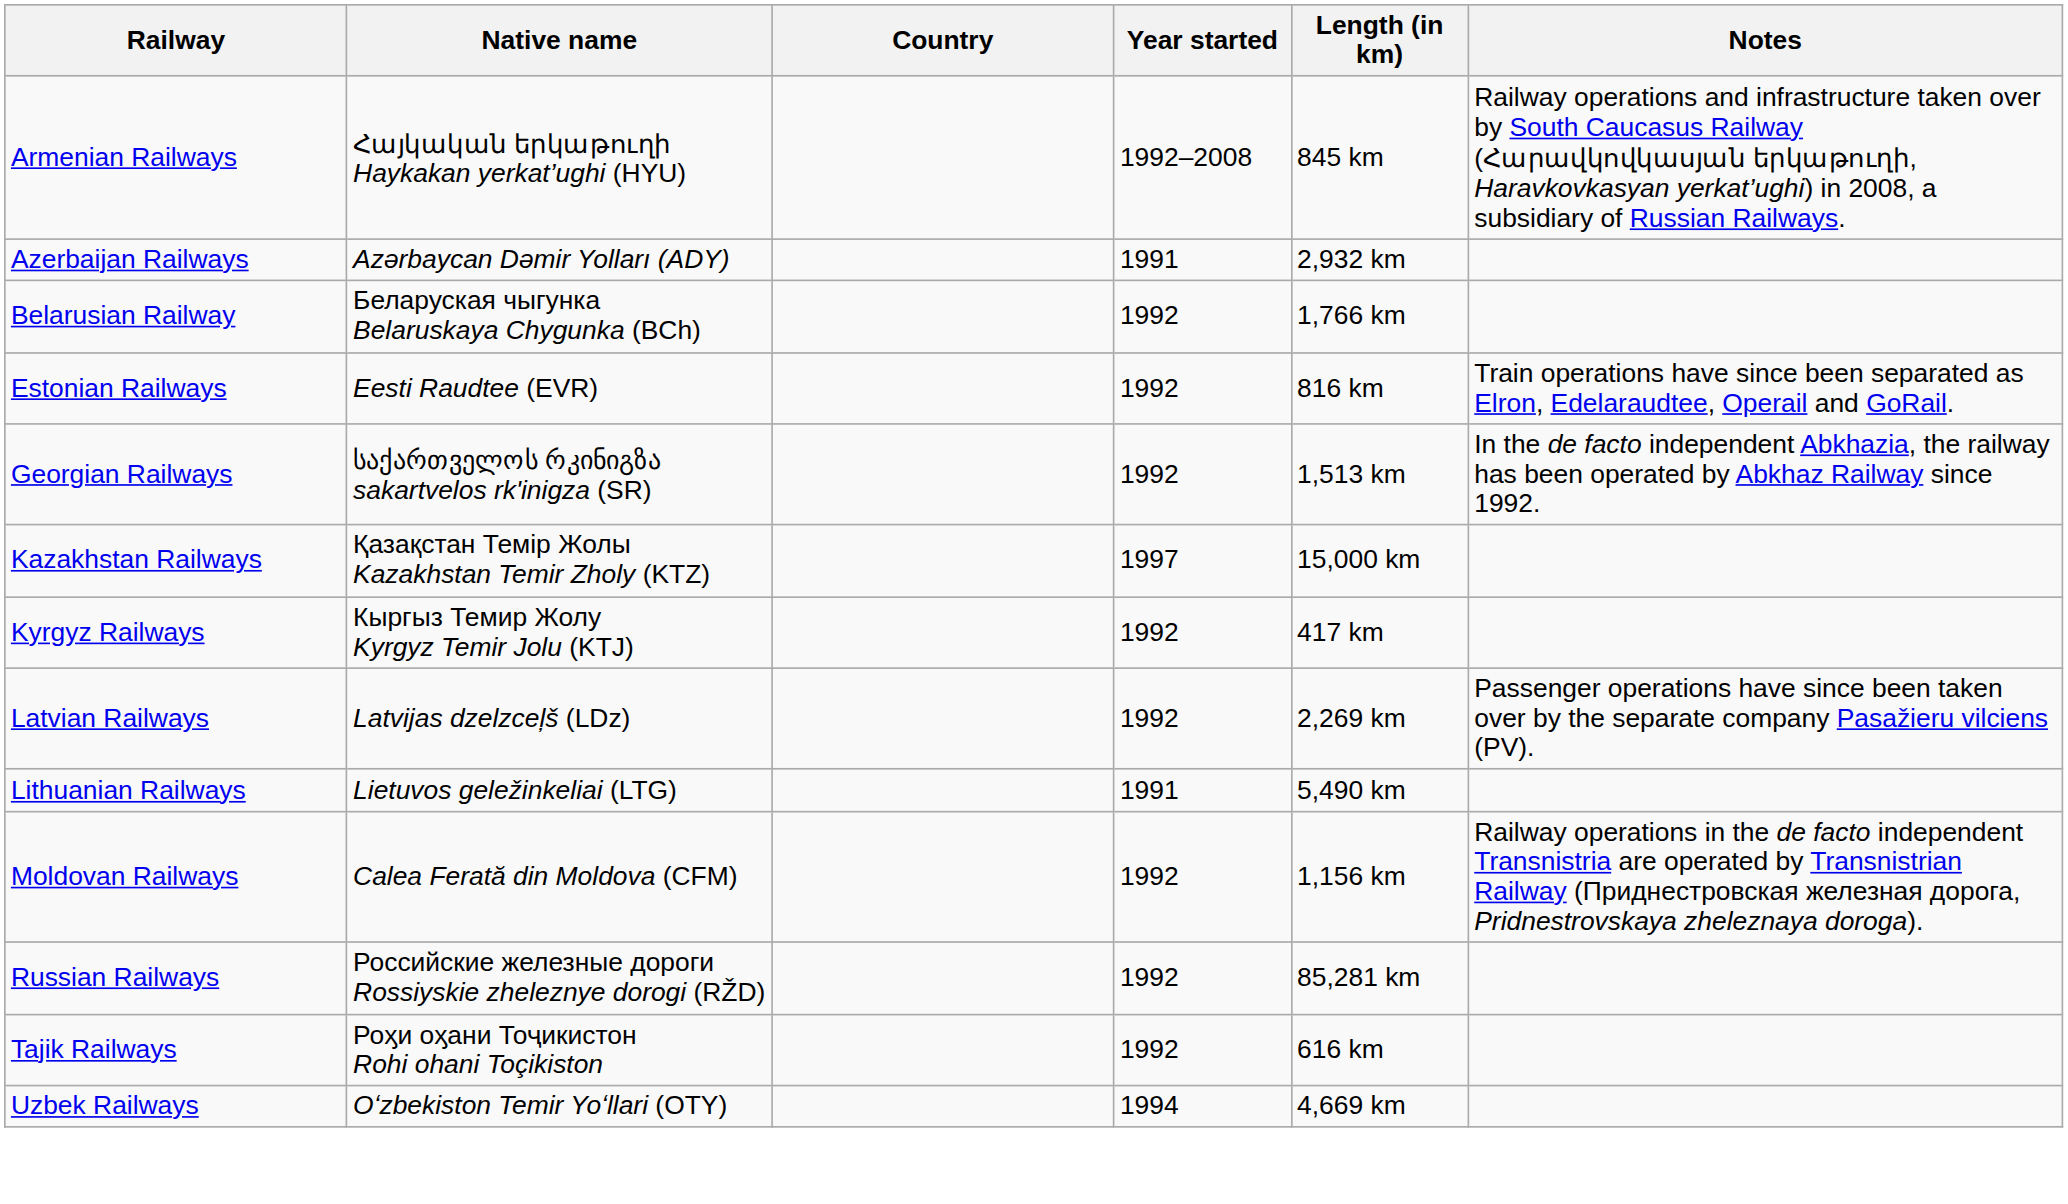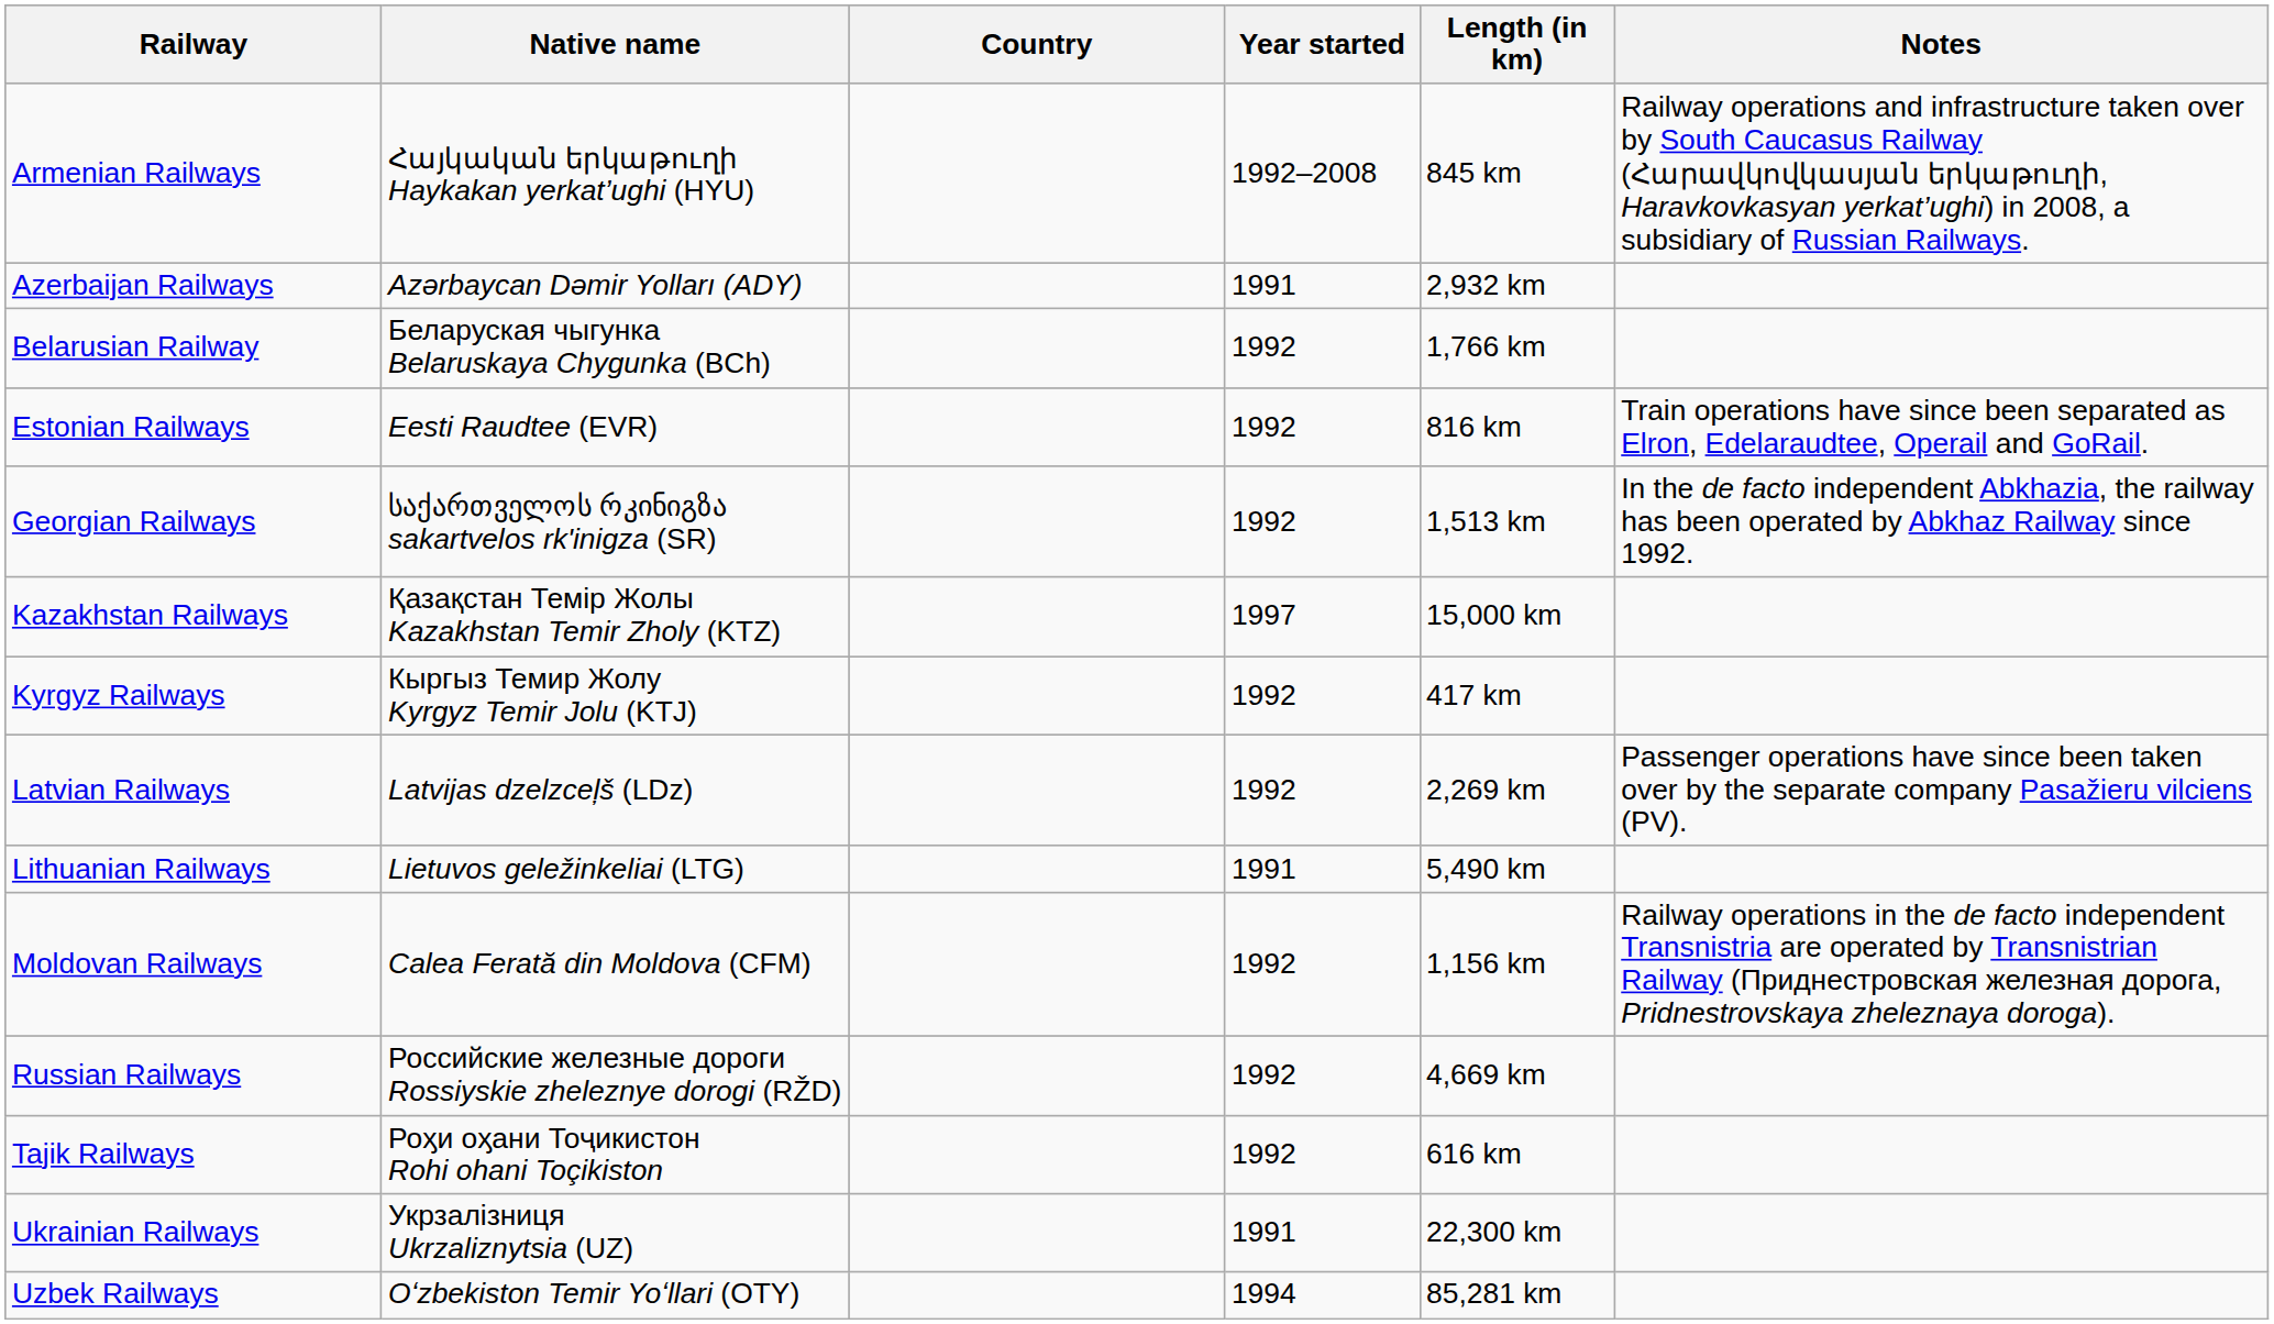Russian Railways | Length (in km): 85,281 km -> 4,669 km
+ row: Ukrainian Railways | Укрзалізниця Ukrzaliznytsia (UZ) | 1991 | 22,300 km
Uzbek Railways | Length (in km): 4,669 km -> 85,281 km
